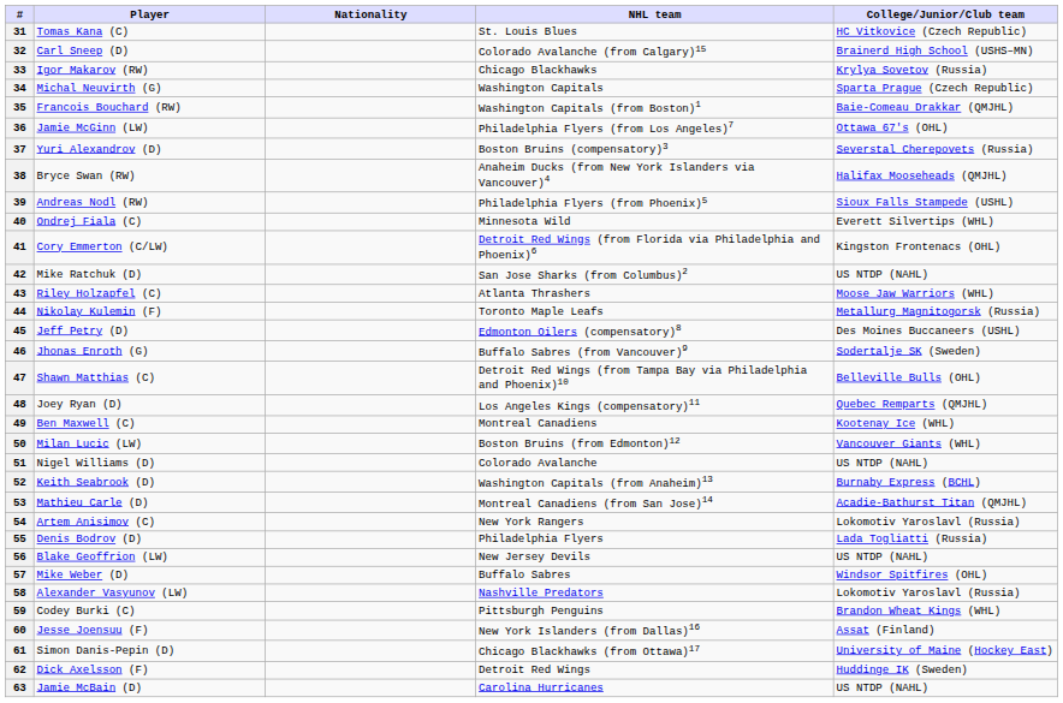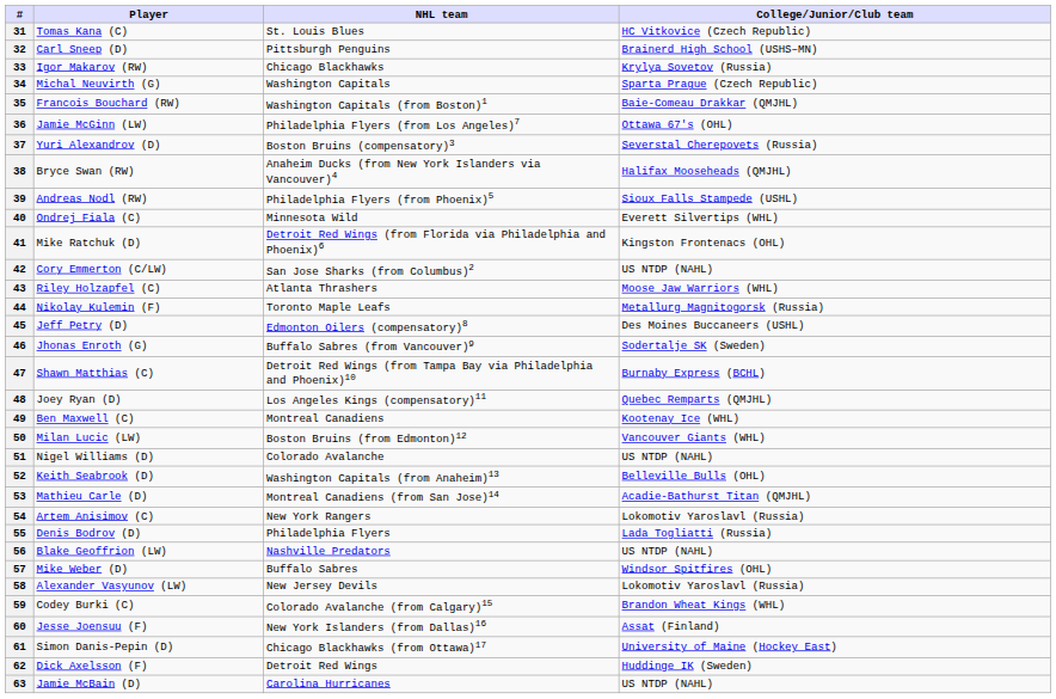- column: Nationality
32 | NHL team: Colorado Avalanche (from Calgary)15 -> Pittsburgh Penguins
41 | Player: Cory Emmerton (C/LW) -> Mike Ratchuk (D)
42 | Player: Mike Ratchuk (D) -> Cory Emmerton (C/LW)
47 | College/Junior/Club team: Belleville Bulls (OHL) -> Burnaby Express (BCHL)
52 | College/Junior/Club team: Burnaby Express (BCHL) -> Belleville Bulls (OHL)
56 | NHL team: New Jersey Devils -> Nashville Predators
58 | NHL team: Nashville Predators -> New Jersey Devils
59 | NHL team: Pittsburgh Penguins -> Colorado Avalanche (from Calgary)15
